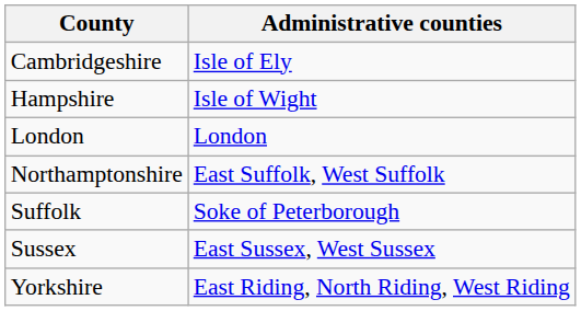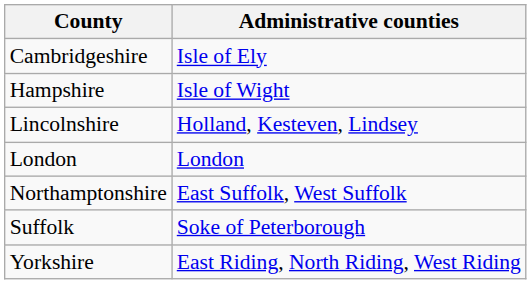+ row: Lincolnshire | Holland, Kesteven, Lindsey
- row: Sussex | East Sussex, West Sussex
